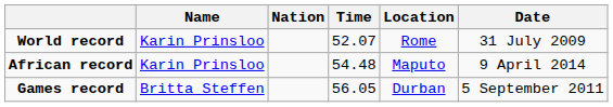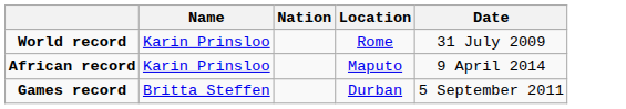- column: Time | 52.07 | 54.48 | 56.05
